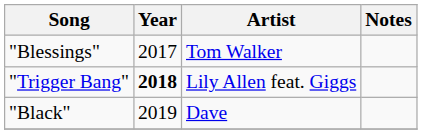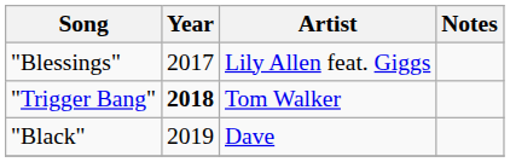"Blessings" | Artist: Tom Walker -> Lily Allen feat. Giggs
"Trigger Bang" | Artist: Lily Allen feat. Giggs -> Tom Walker
